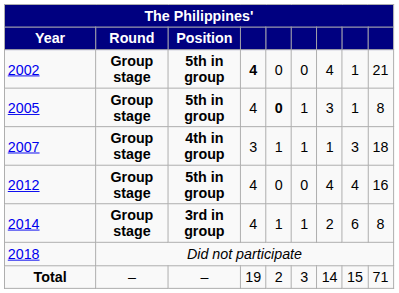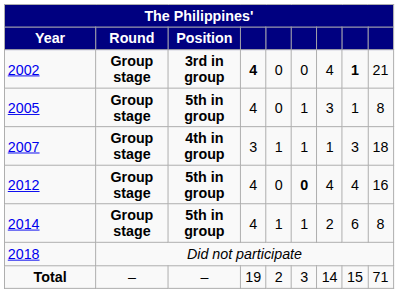2002 | Position: 5th in group -> 3rd in group
2002 | column 8: normal -> bold
2005 | column 5: bold -> normal
2012 | column 6: normal -> bold
2014 | Position: 3rd in group -> 5th in group
